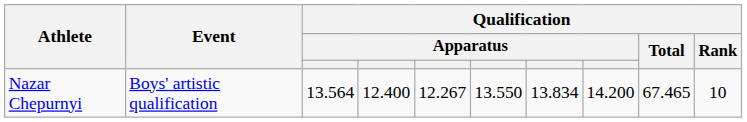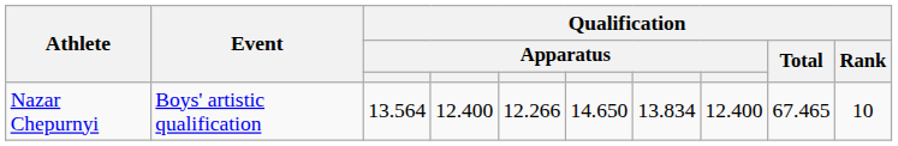Nazar Chepurnyi | column 5: 12.267 -> 12.266
Nazar Chepurnyi | column 6: 13.550 -> 14.650
Nazar Chepurnyi | column 8: 14.200 -> 12.400
